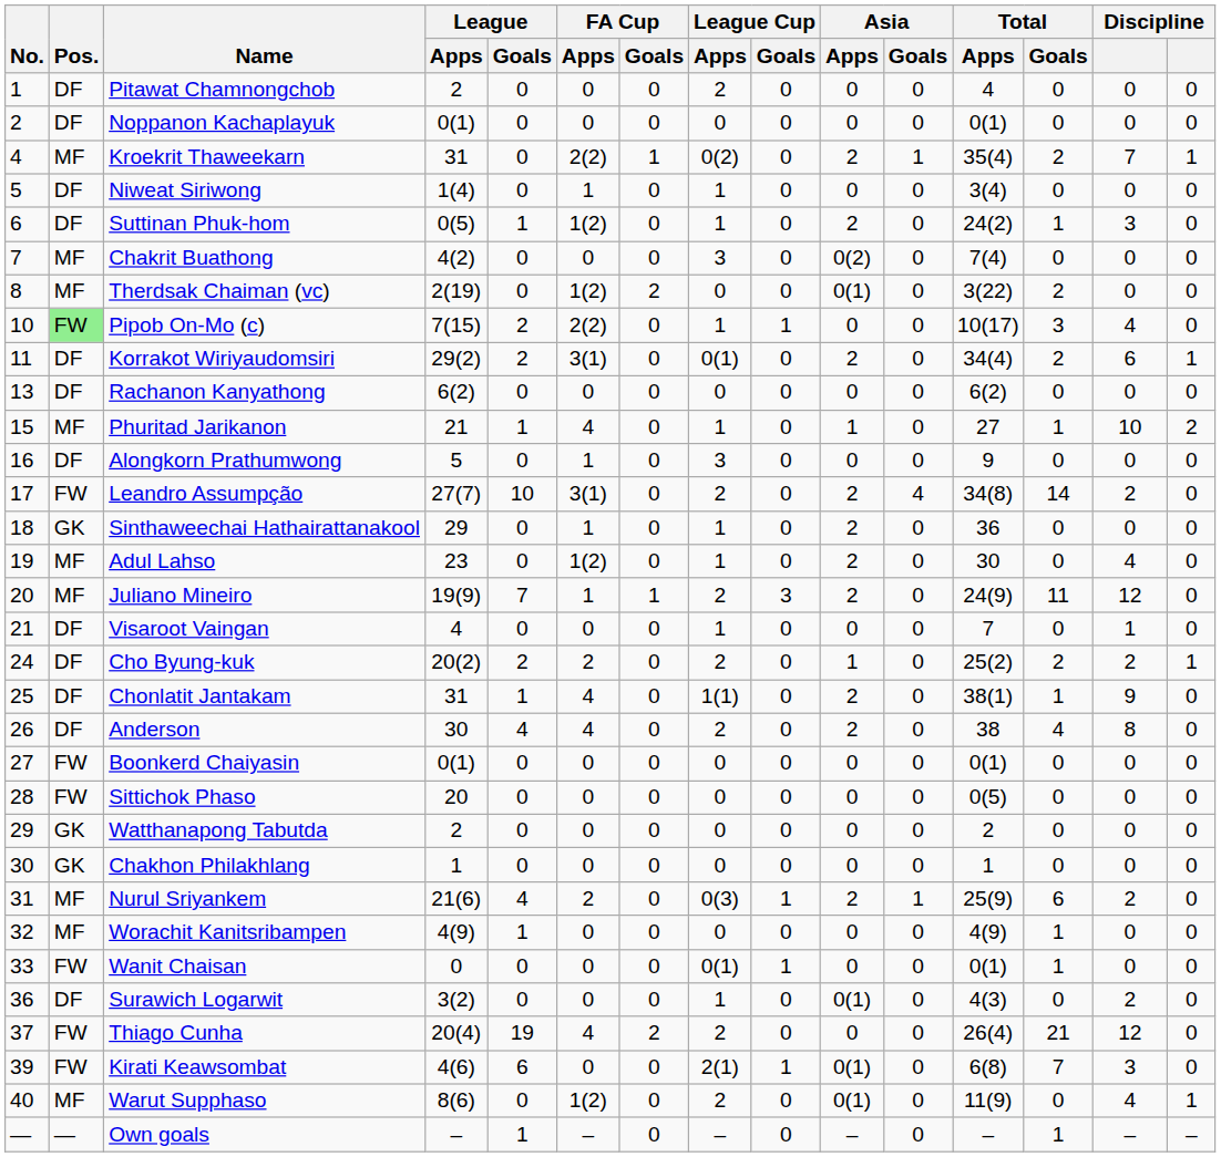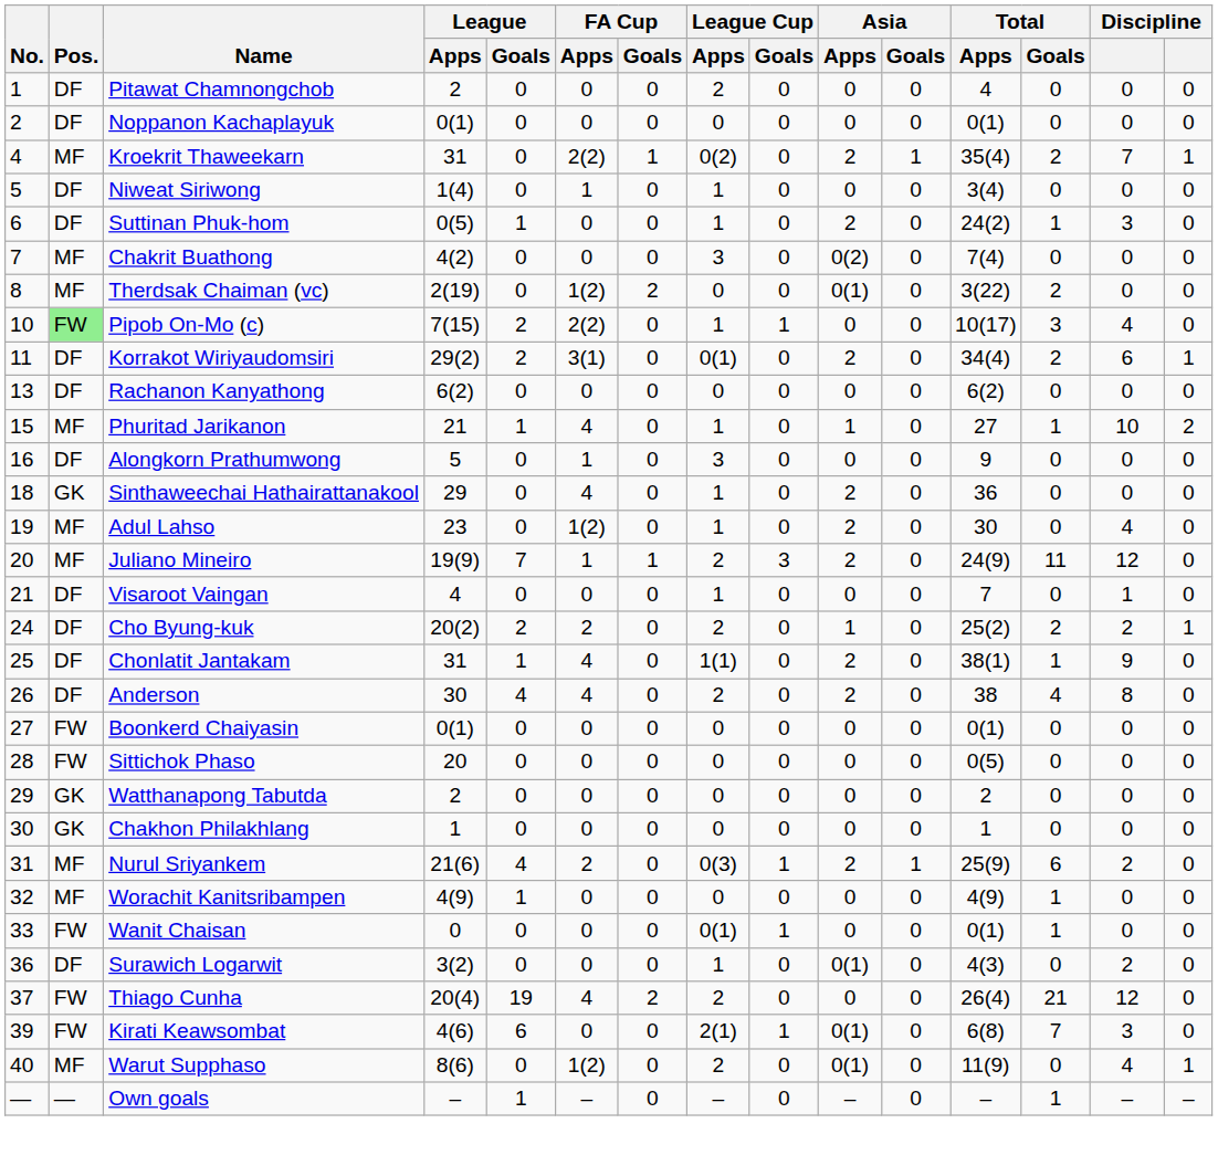Suttinan Phuk-hom | FA Cup / Apps: 1(2) -> 0
- row: 17 | FW | Leandro Assumpção | 27(7) | 10 | 3(1) | 0 | 2 | 0 | 2 | 4 | 34(8) | 14 | 2 | 0
Sinthaweechai Hathairattanakool | FA Cup / Apps: 1 -> 4
